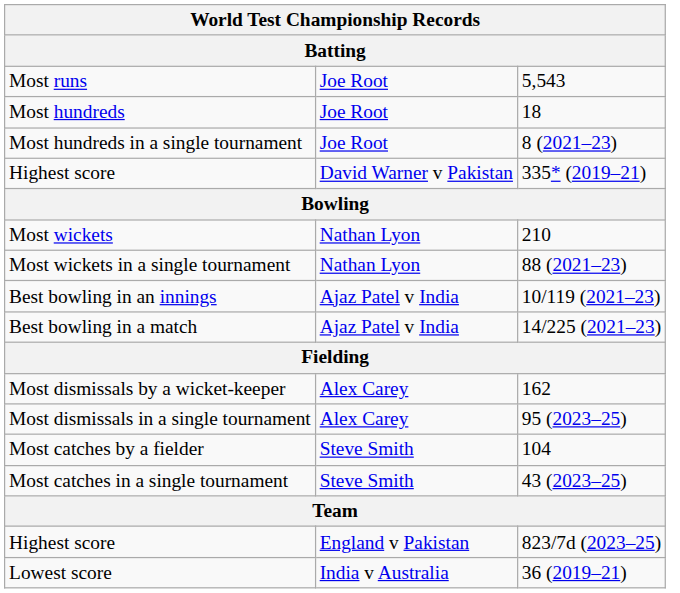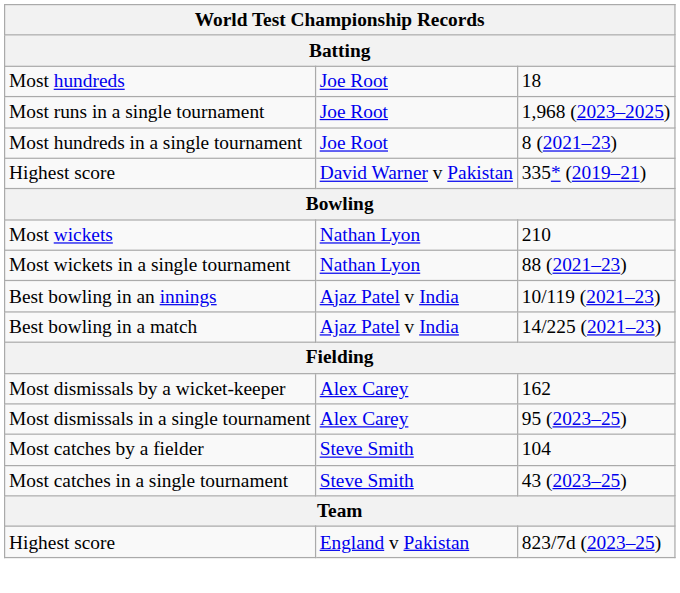- row: Most runs | Joe Root | 5,543
+ row: Most runs in a single tournament | Joe Root | 1,968 (2023–2025)
- row: Lowest score | India v Australia | 36 (2019–21)
